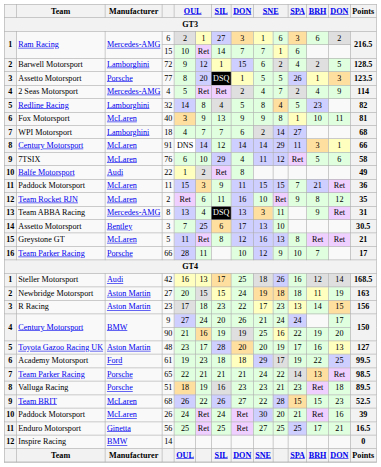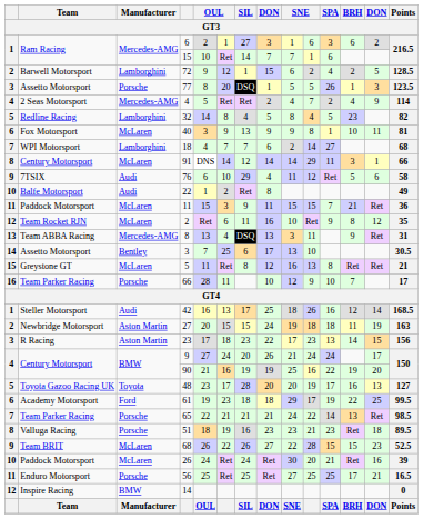76 | Manufacturer: McLaren -> Audi
48 | Manufacturer: Aston Martin -> Toyota
56 | Manufacturer: Ginetta -> Porsche
